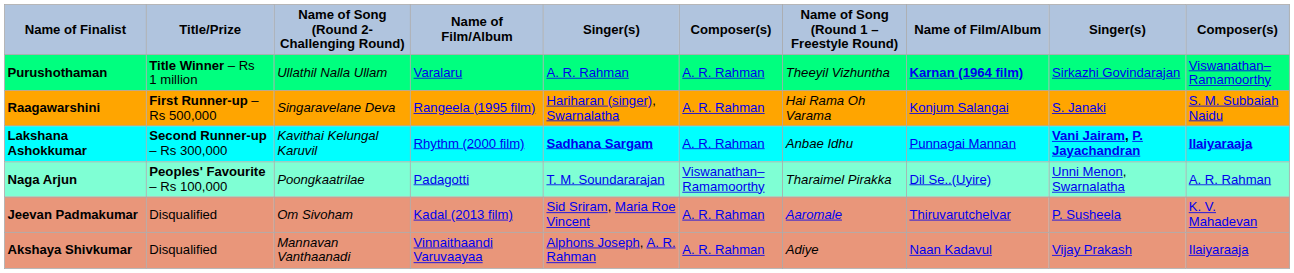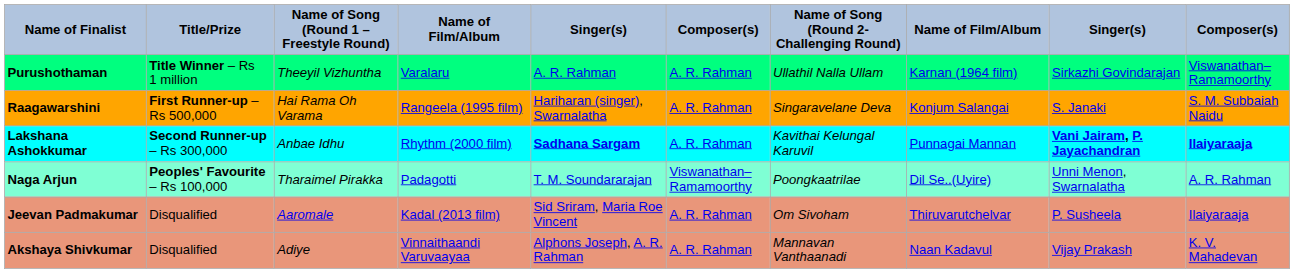columns swapped: Name of Song (Round 1 – Freestyle Round) <-> Name of Song (Round 2- Challenging Round)
Purushothaman | column 8: bold -> normal
Jeevan Padmakumar | column 10: K. V. Mahadevan -> Ilaiyaraaja
Akshaya Shivkumar | column 10: Ilaiyaraaja -> K. V. Mahadevan
